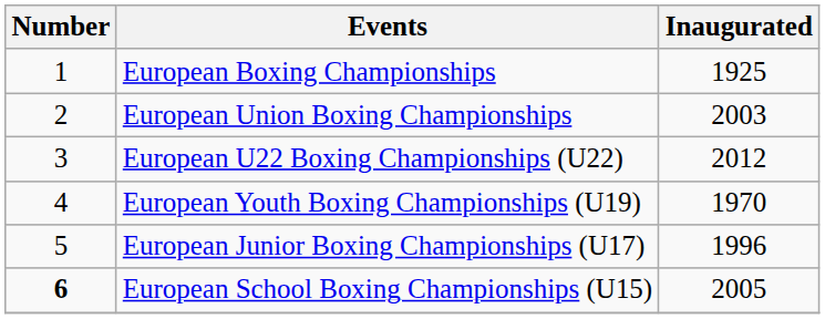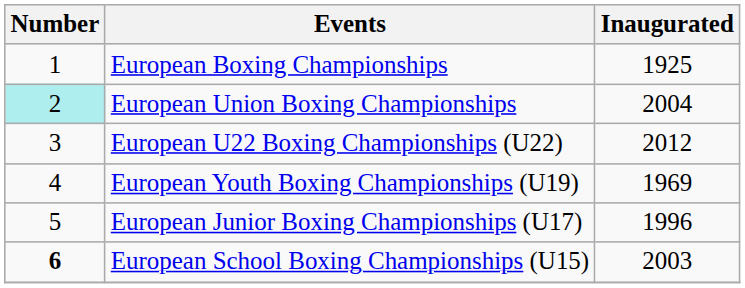European Union Boxing Championships | Number: no background -> paleturquoise background
European Union Boxing Championships | Inaugurated: 2003 -> 2004
European Youth Boxing Championships (U19) | Inaugurated: 1970 -> 1969
European School Boxing Championships (U15) | Inaugurated: 2005 -> 2003
